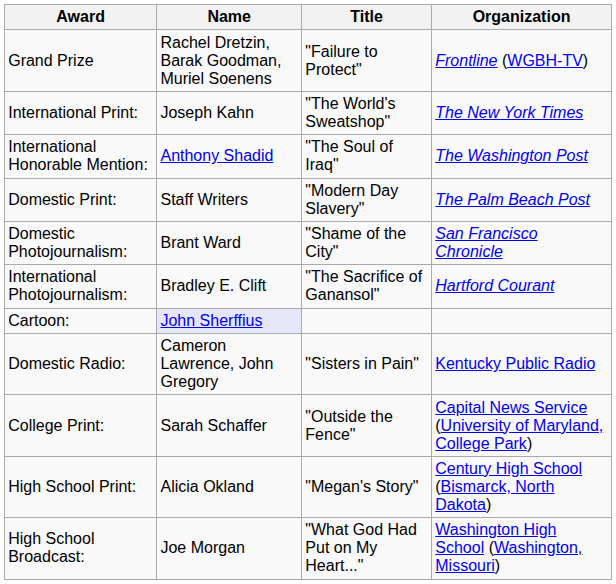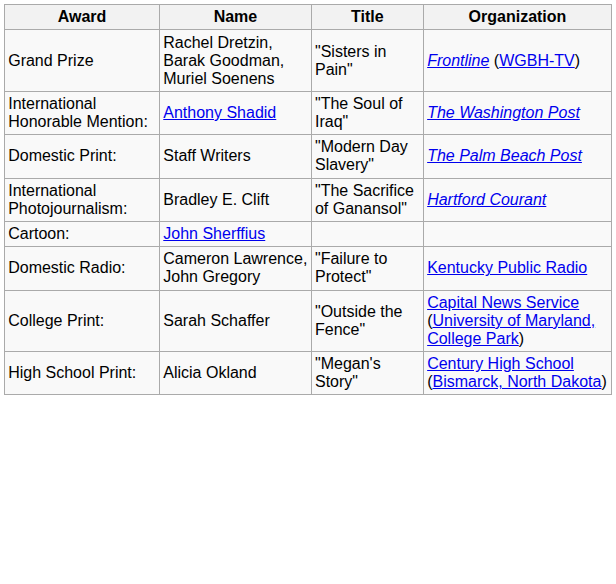Grand Prize | Title: "Failure to Protect" -> "Sisters in Pain"
- row: International Print: | Joseph Kahn | "The World's Sweatshop" | The New York Times
- row: Domestic Photojournalism: | Brant Ward | "Shame of the City" | San Francisco Chronicle
Cartoon: | Name: lavender background -> no background
Domestic Radio: | Title: "Sisters in Pain" -> "Failure to Protect"
- row: High School Broadcast: | Joe Morgan | "What God Had Put on My Heart..." | Washington High School (Washington, Missouri)
